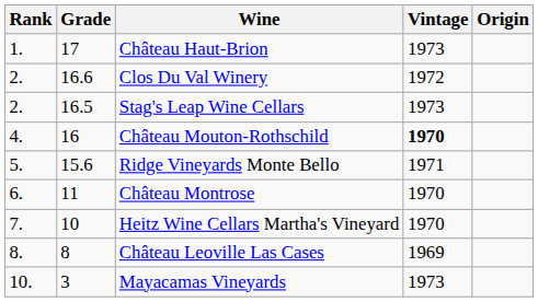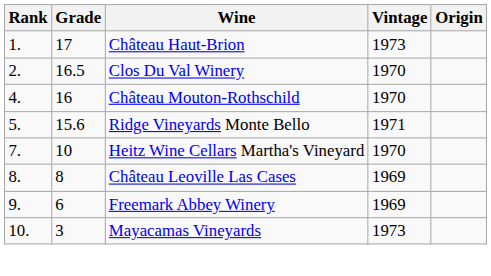Clos Du Val Winery | Grade: 16.6 -> 16.5
Clos Du Val Winery | Vintage: 1972 -> 1970
- row: 2. | 16.5 | Stag's Leap Wine Cellars | 1973
Château Mouton-Rothschild | Vintage: bold -> normal
- row: 6. | 11 | Château Montrose | 1970
+ row: 9. | 6 | Freemark Abbey Winery | 1969
